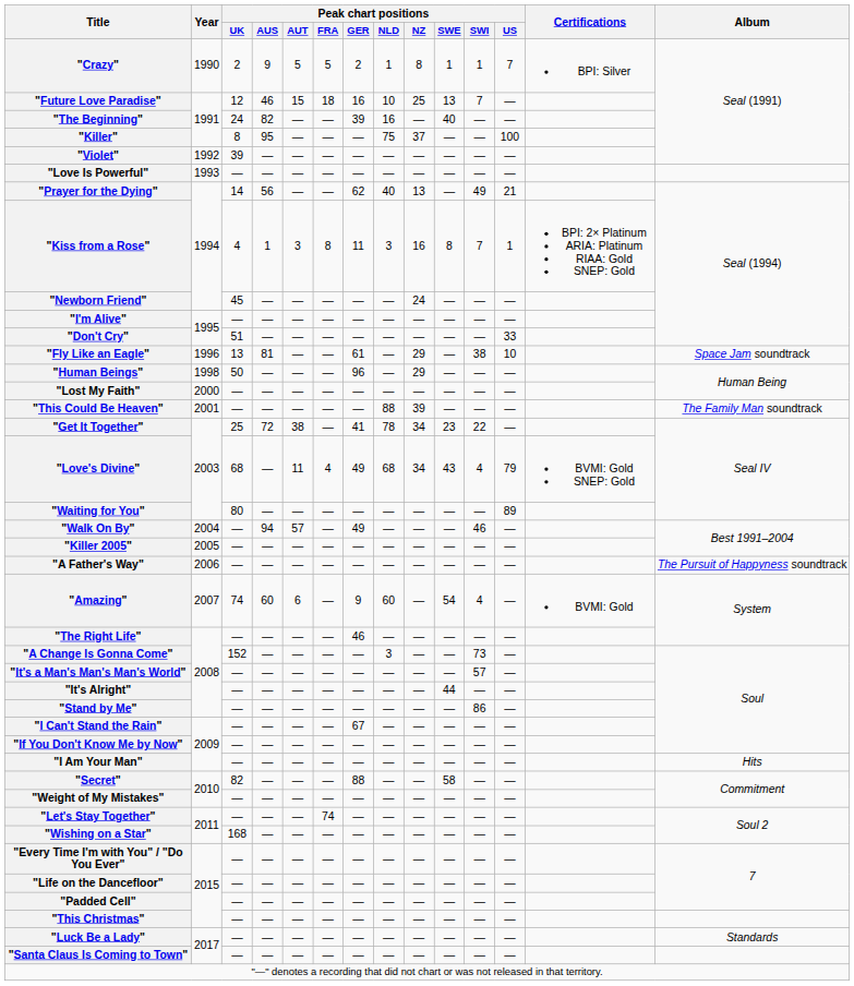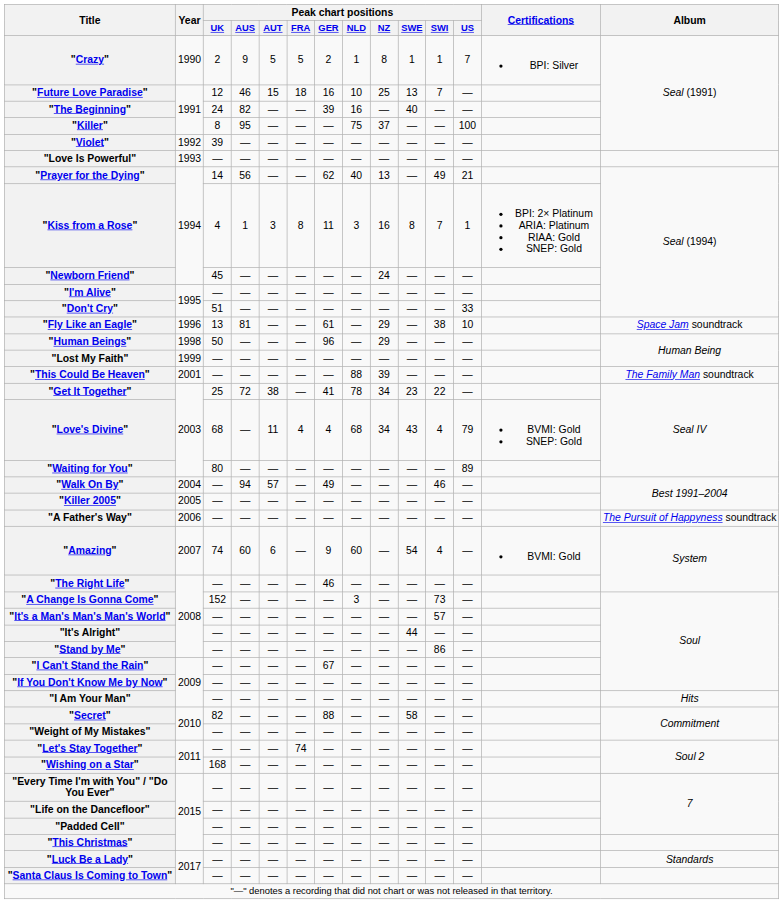"Lost My Faith" | Year: 2000 -> 1999
"Love's Divine" | Peak chart positions / GER: 49 -> 4
